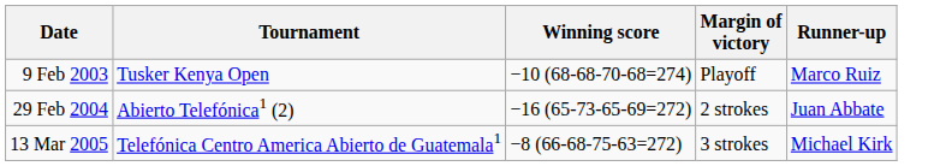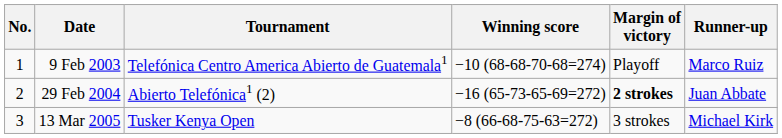+ column: No. | 1 | 2 | 3
9 Feb 2003 | Tournament: Tusker Kenya Open -> Telefónica Centro America Abierto de Guatemala1
29 Feb 2004 | Margin of victory: normal -> bold
13 Mar 2005 | Tournament: Telefónica Centro America Abierto de Guatemala1 -> Tusker Kenya Open
